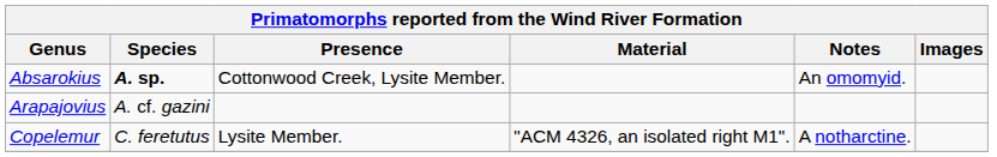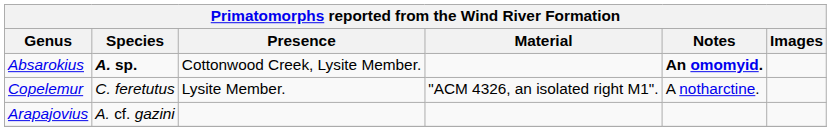Absarokius | Notes: normal -> bold
rows swapped: Arapajovius <-> Copelemur
